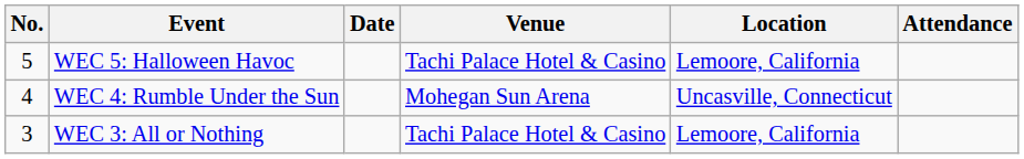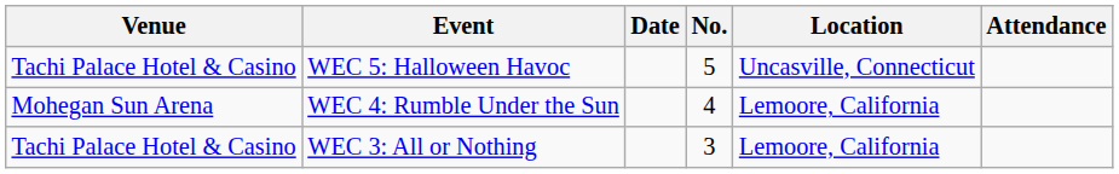columns swapped: No. <-> Venue
WEC 5: Halloween Havoc | Location: Lemoore, California -> Uncasville, Connecticut
WEC 4: Rumble Under the Sun | Location: Uncasville, Connecticut -> Lemoore, California
